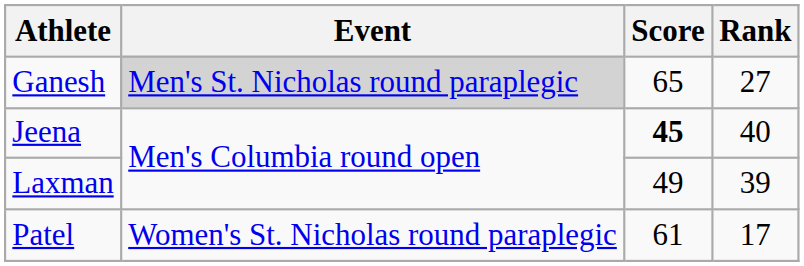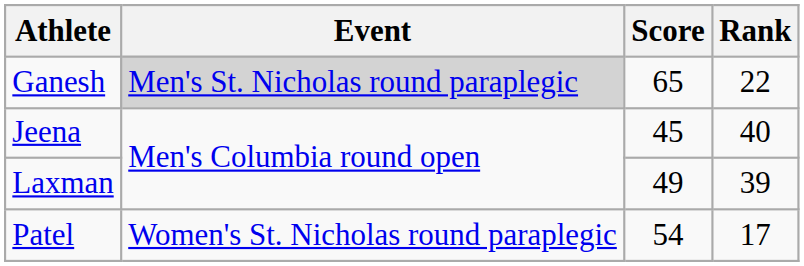Ganesh | Rank: 27 -> 22
Jeena | Score: bold -> normal
Patel | Score: 61 -> 54
